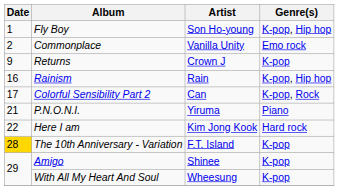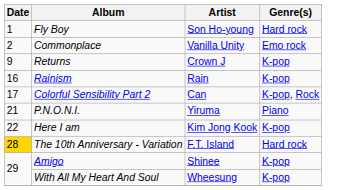Fly Boy | Genre(s): K-pop, Hip hop -> Hard rock
Rainism | Genre(s): K-pop, Hip hop -> K-pop
Here I am | Genre(s): Hard rock -> K-pop
The 10th Anniversary - Variation | Genre(s): K-pop -> Hard rock
